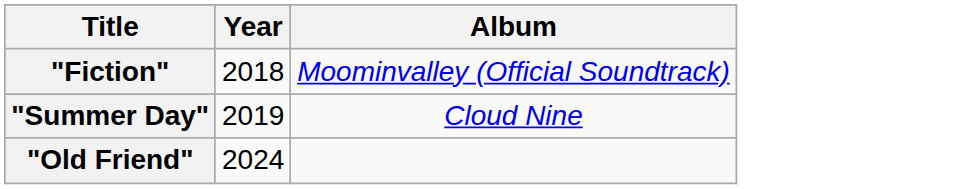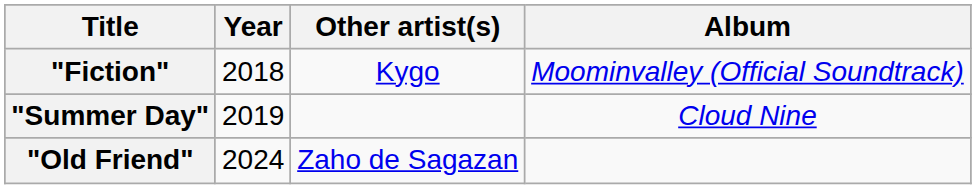+ column: Other artist(s) | Kygo | Zaho de Sagazan
